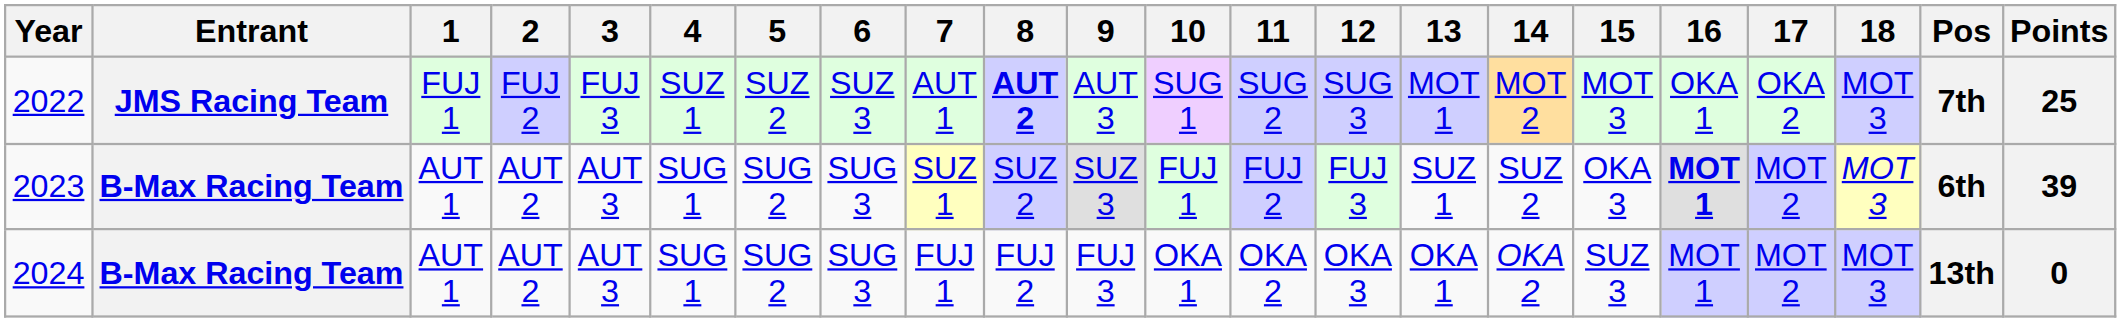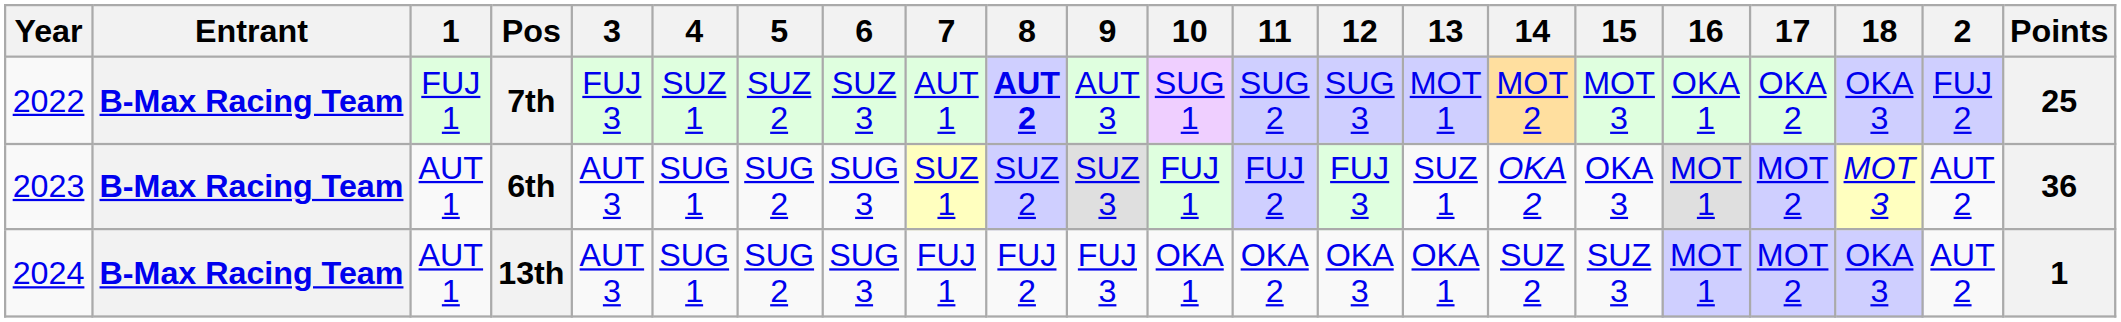columns swapped: 2 <-> Pos
2022 | Entrant: JMS Racing Team -> B-Max Racing Team
2022 | 18: MOT 3 -> OKA 3
2023 | 14: SUZ 2 -> OKA 2
2023 | 16: bold -> normal
2023 | Points: 39 -> 36
2024 | 14: OKA 2 -> SUZ 2
2024 | 18: MOT 3 -> OKA 3
2024 | Points: 0 -> 1
